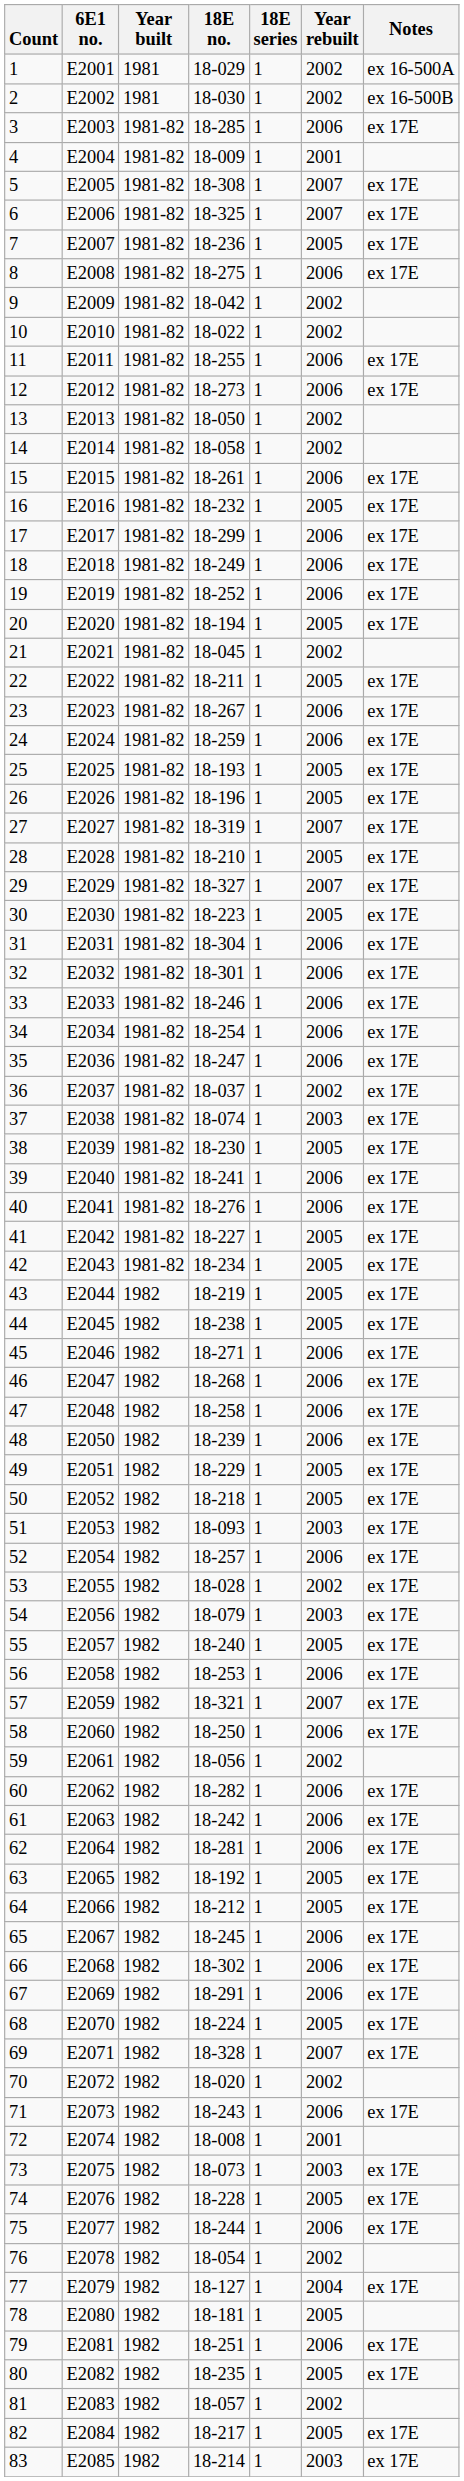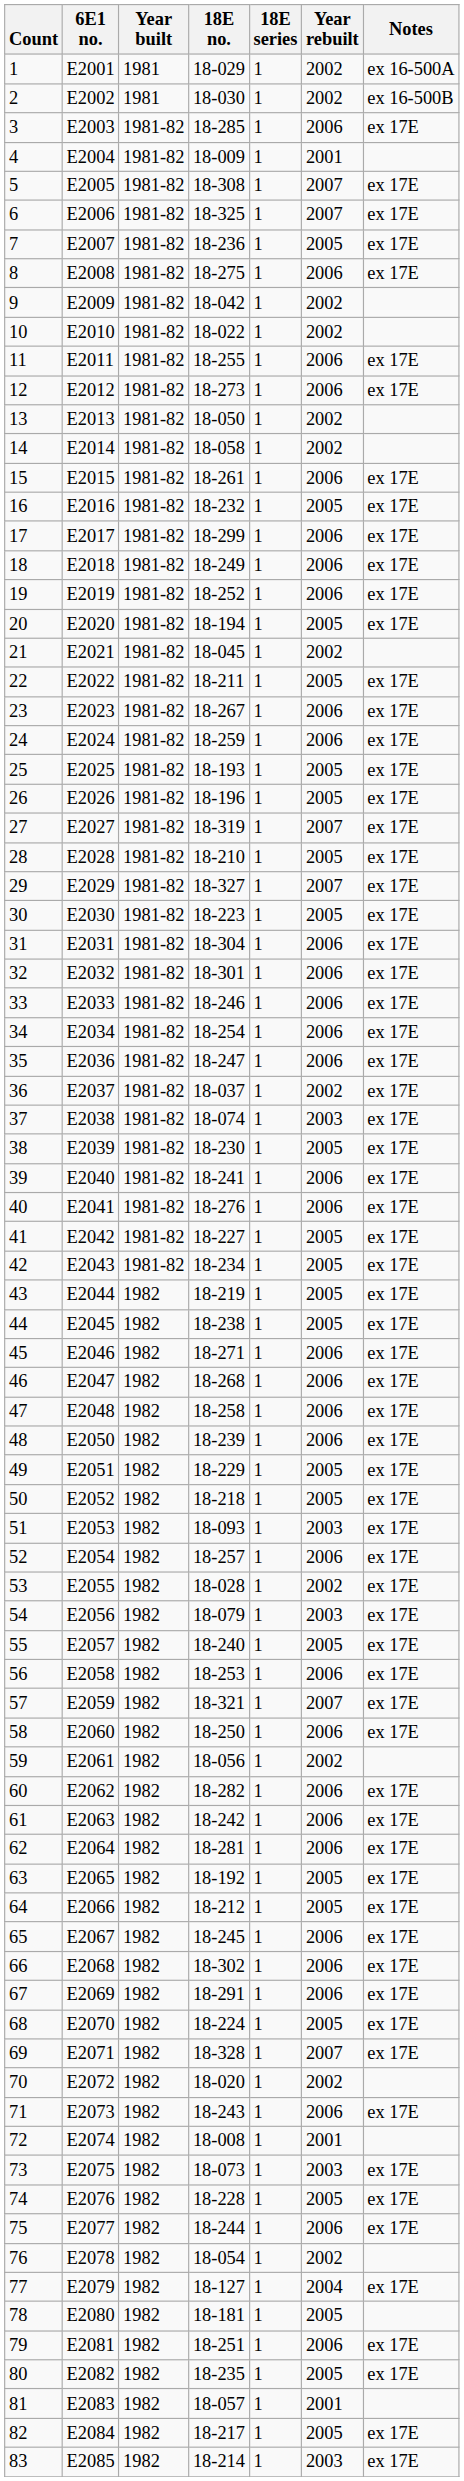81 | Year rebuilt: 2002 -> 2001
